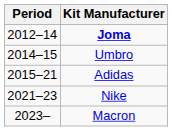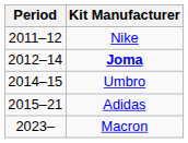+ row: 2011–12 | Nike
- row: 2021–23 | Nike
